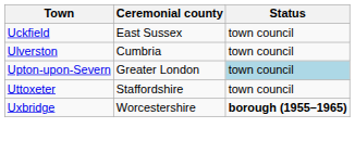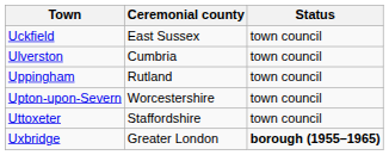+ row: Uppingham | Rutland | town council
Upton-upon-Severn | Ceremonial county: Greater London -> Worcestershire
Upton-upon-Severn | Status: lightblue background -> no background
Uxbridge | Ceremonial county: Worcestershire -> Greater London
